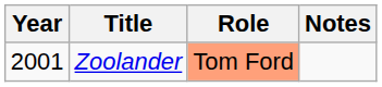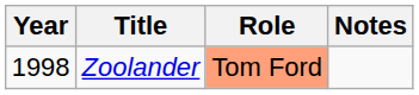Zoolander | Year: 2001 -> 1998
